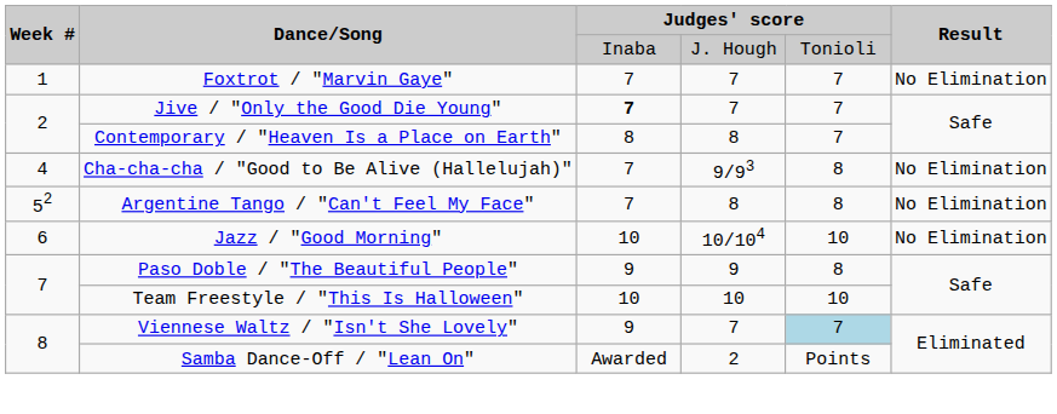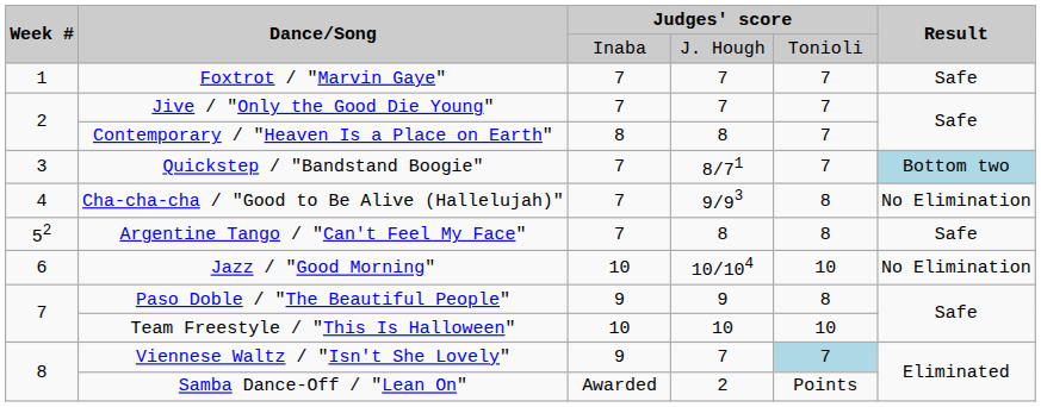Foxtrot / "Marvin Gaye" | Result: No Elimination -> Safe
Jive / "Only the Good Die Young" | column 3: bold -> normal
+ row: 3 | Quickstep / "Bandstand Boogie" | 7 | 8/71 | 7 | Bottom two
Argentine Tango / "Can't Feel My Face" | Result: No Elimination -> Safe
